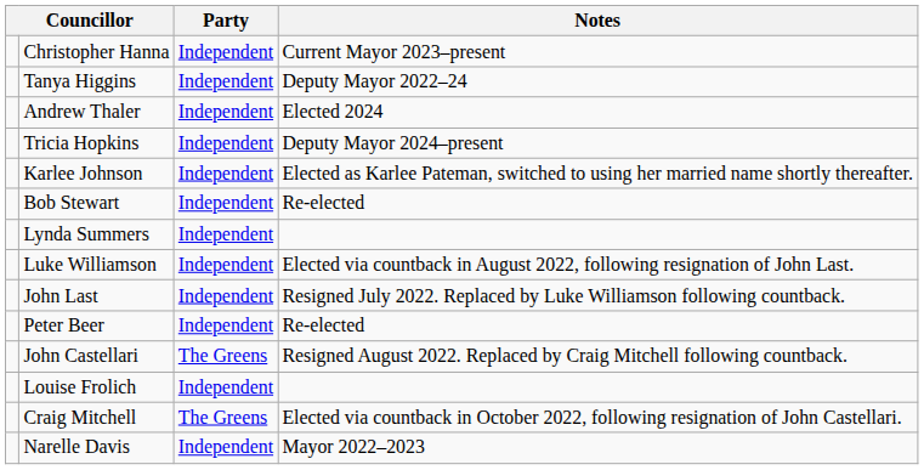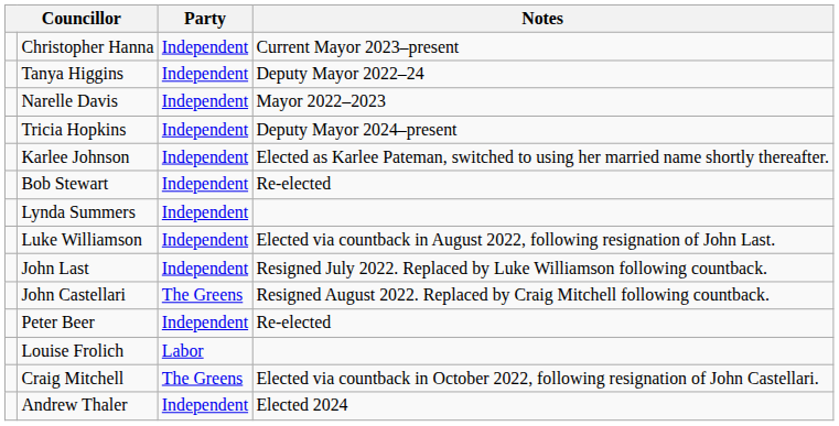rows swapped: Narelle Davis <-> Andrew Thaler
rows swapped: John Castellari <-> Peter Beer
Louise Frolich | Party: Independent -> Labor
